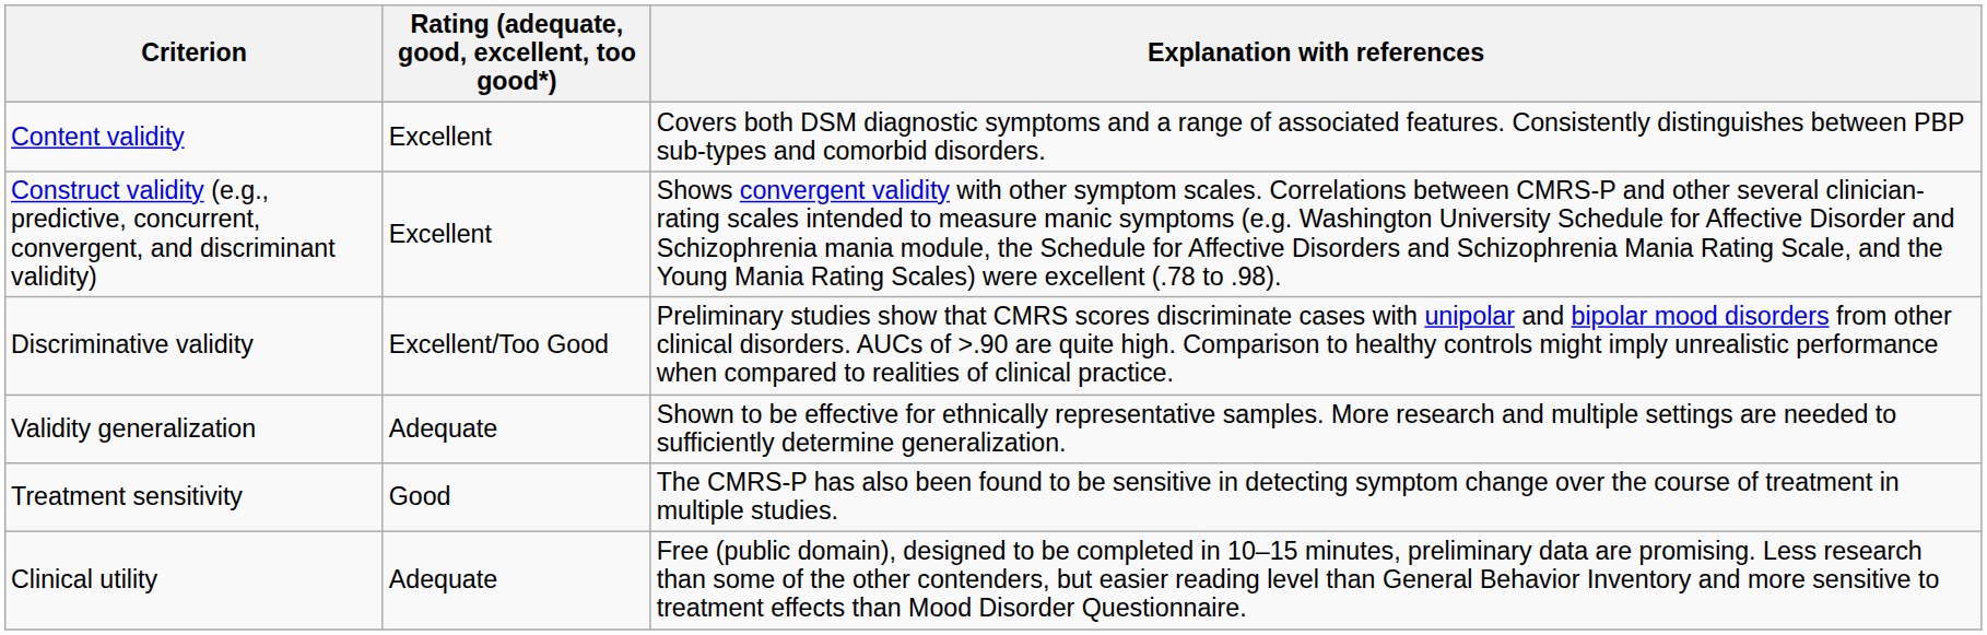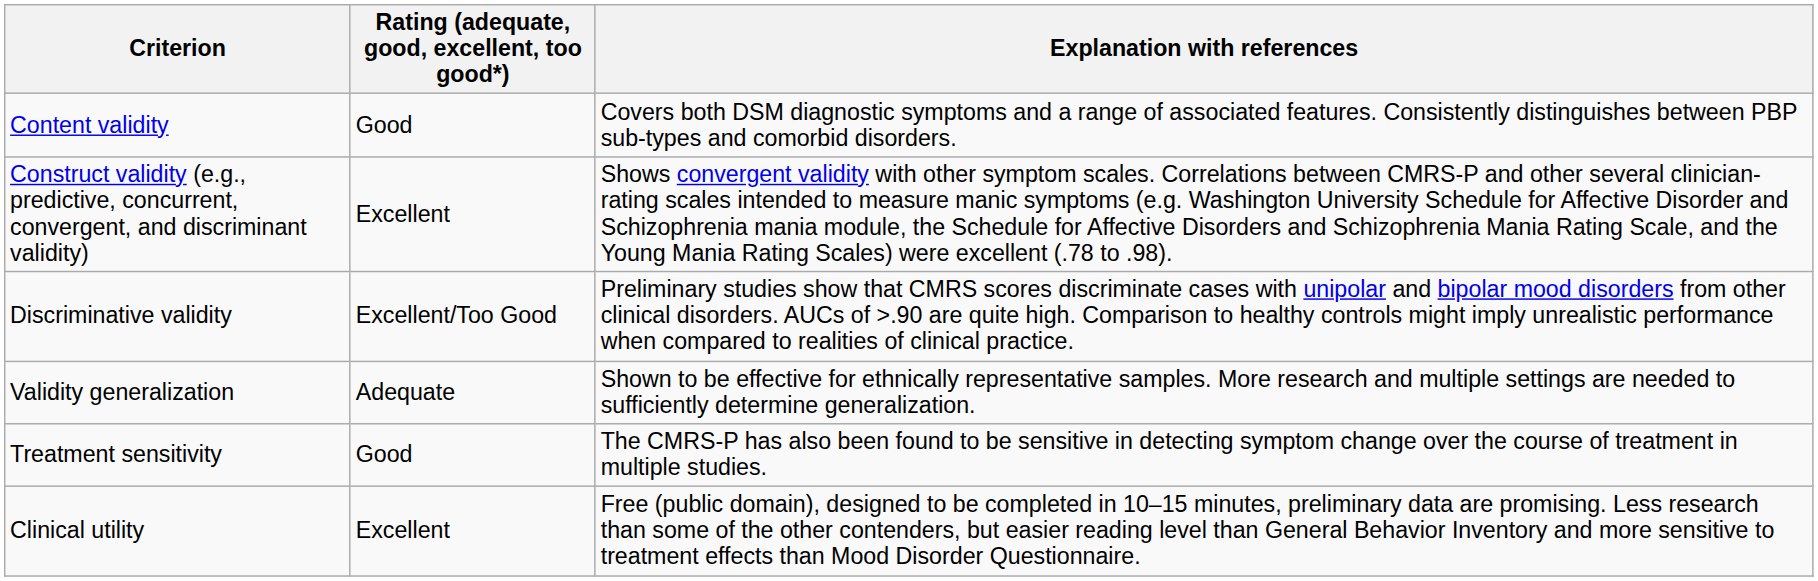Content validity | Rating (adequate, good, excellent, too good*): Excellent -> Good
Clinical utility | Rating (adequate, good, excellent, too good*): Adequate -> Excellent
